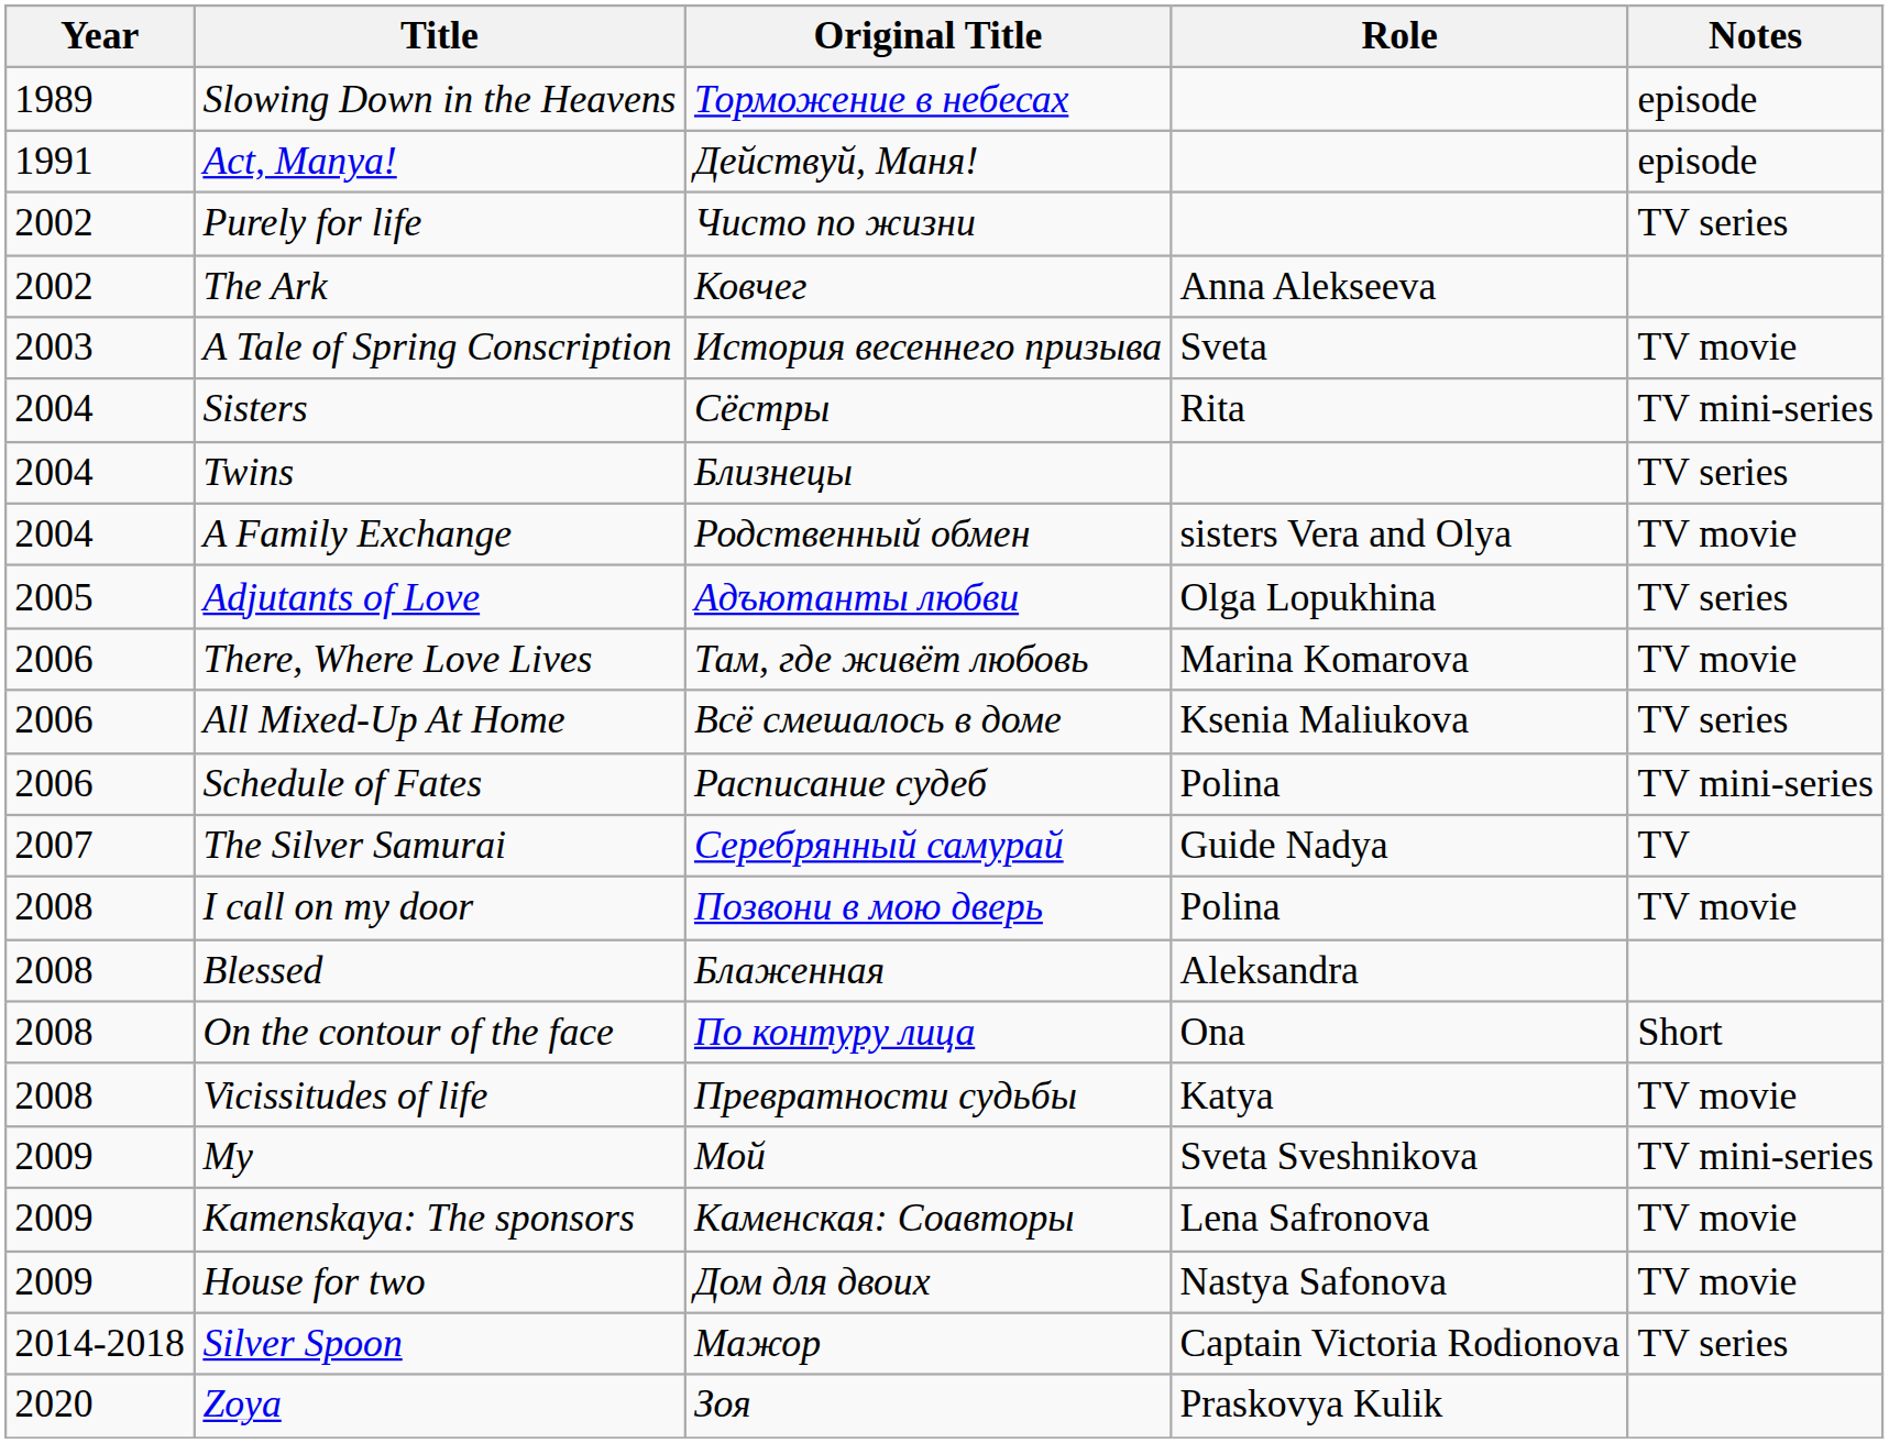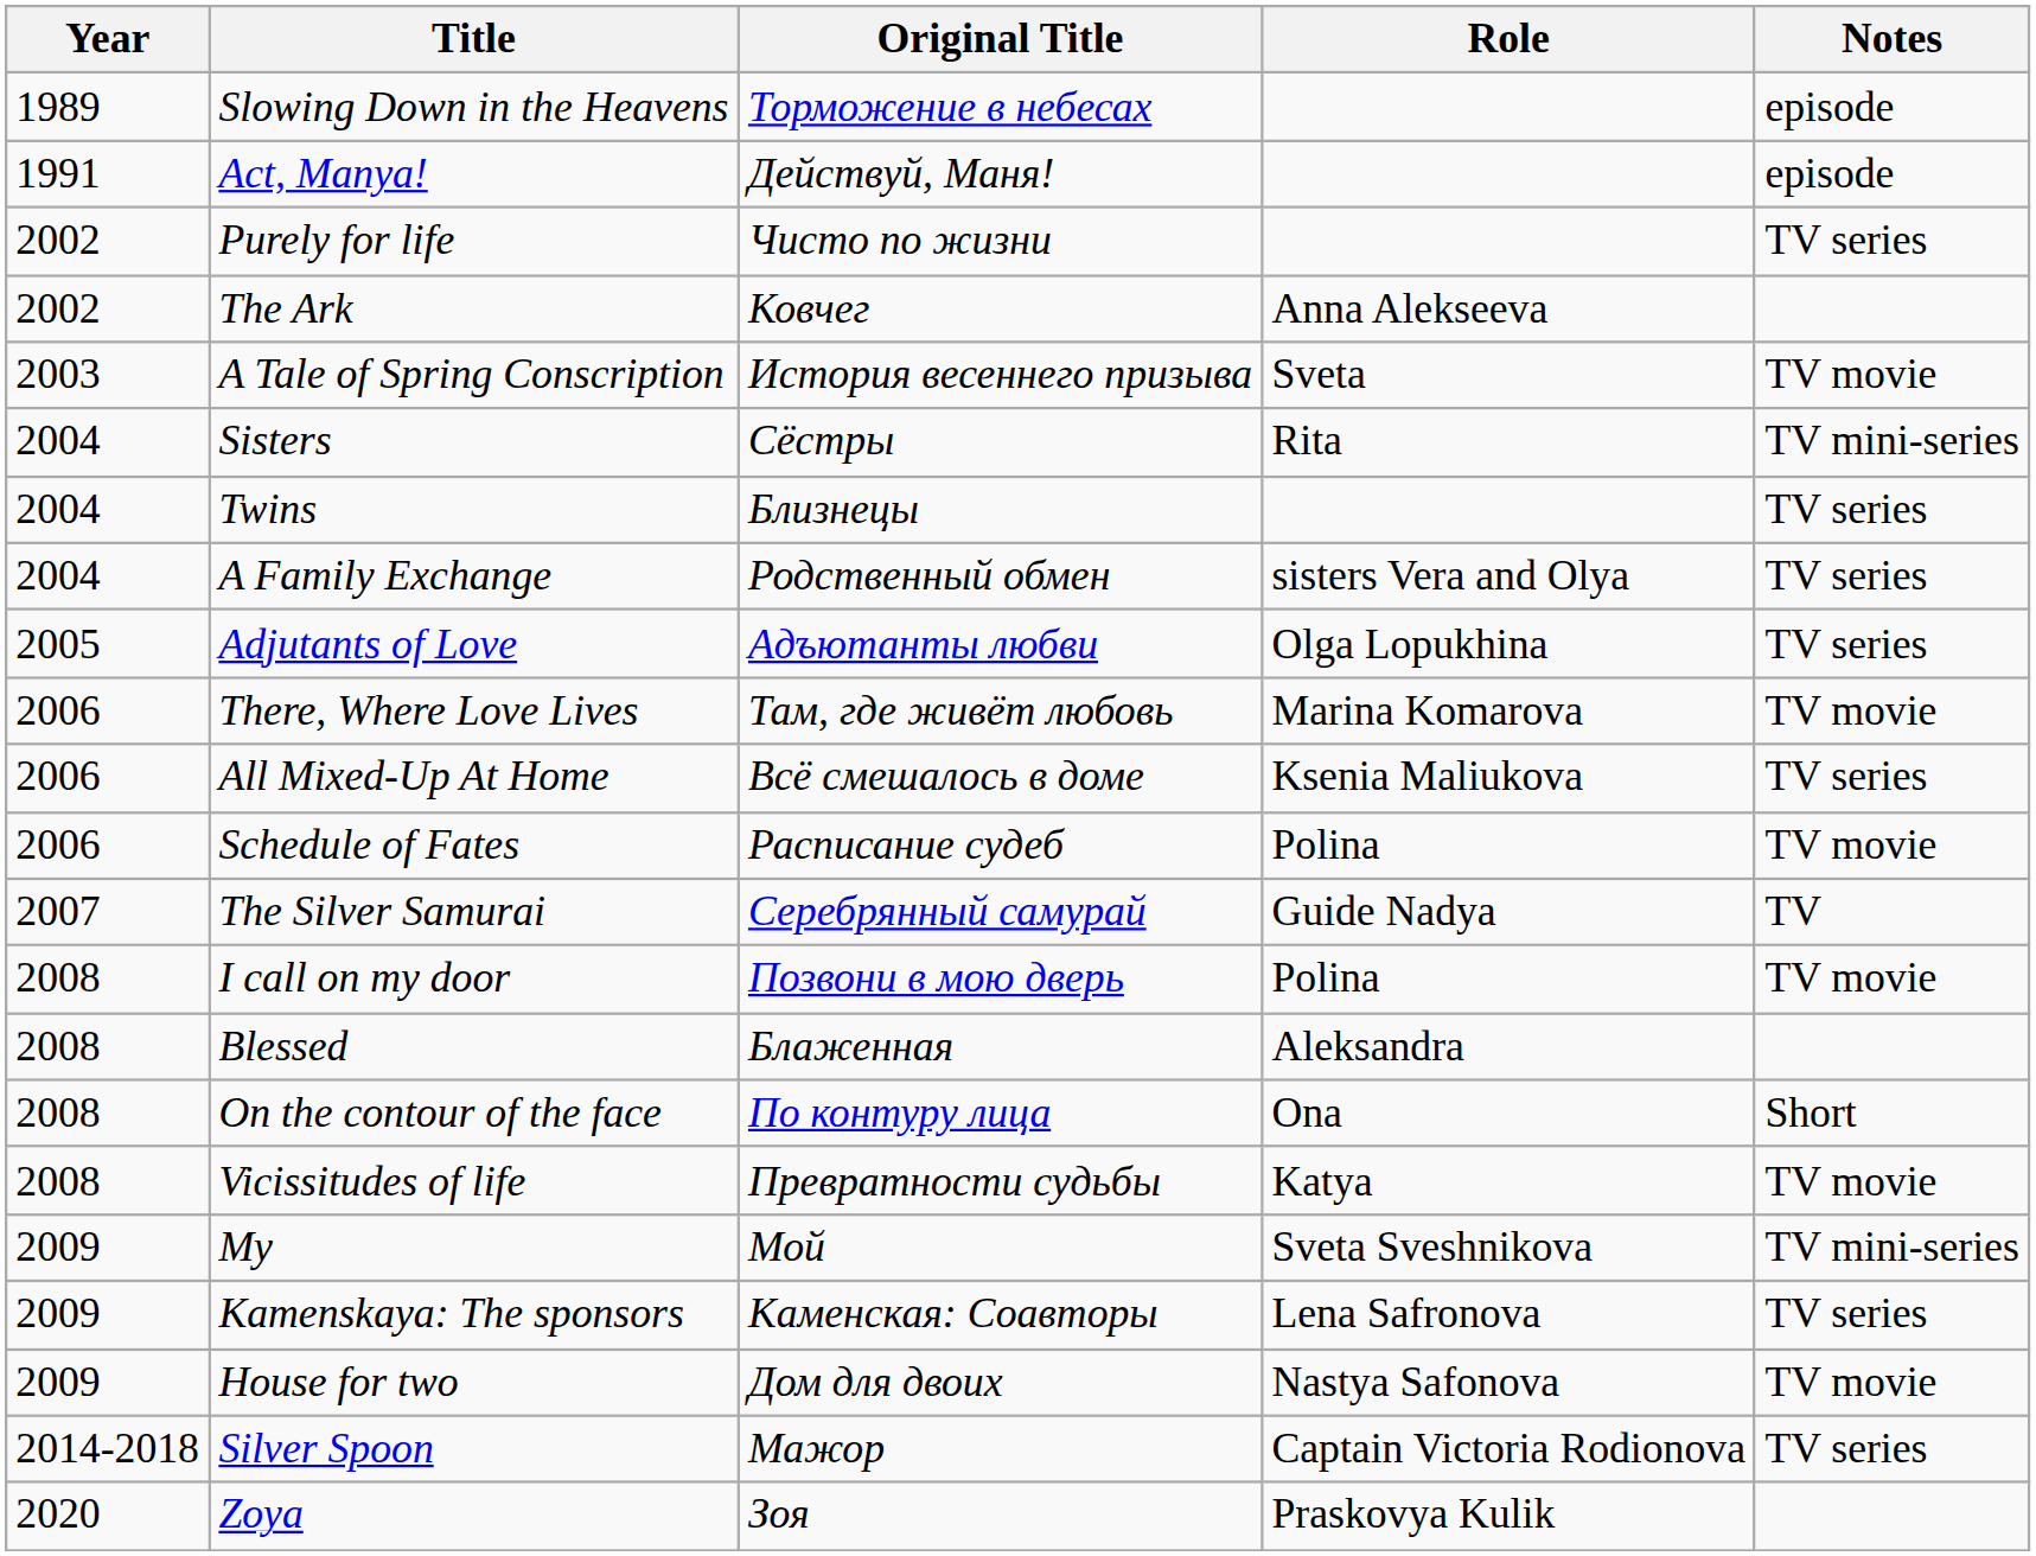A Family Exchange | Notes: TV movie -> TV series
Schedule of Fates | Notes: TV mini-series -> TV movie
Kamenskaya: The sponsors | Notes: TV movie -> TV series
